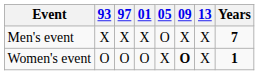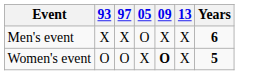- column: 01 | X | O
Men's event | Years: 7 -> 6
Women's event | Years: 1 -> 5
